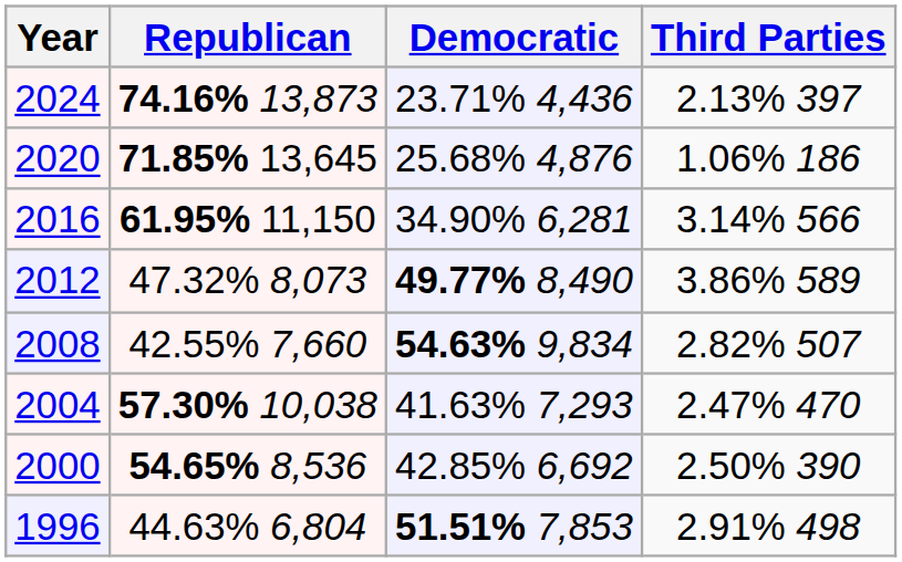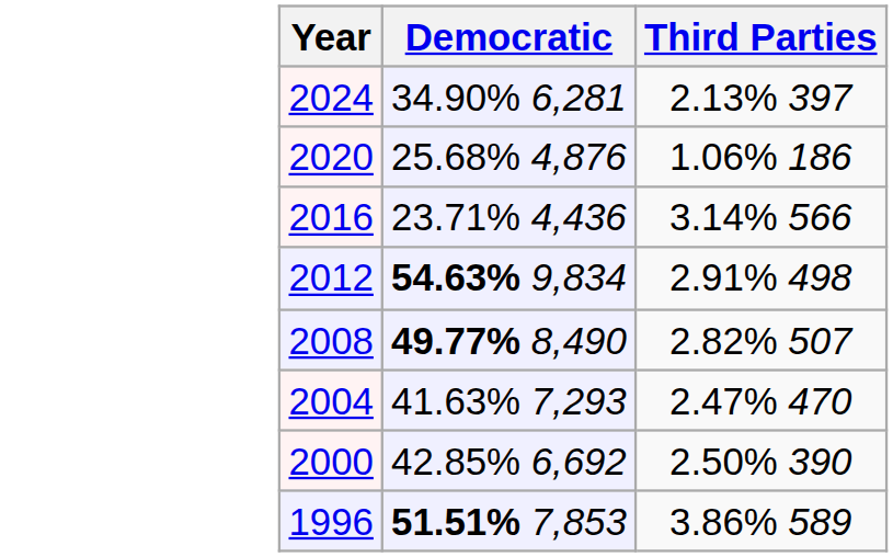- column: Republican | 74.16% 13,873 | 71.85% 13,645 | 61.95% 11,150 | 47.32% 8,073 | 42.55% 7,660 | 57.30% 10,038 | 54.65% 8,536 | 44.63% 6,804
2024 | Democratic: 23.71% 4,436 -> 34.90% 6,281
2016 | Democratic: 34.90% 6,281 -> 23.71% 4,436
2012 | Democratic: 49.77% 8,490 -> 54.63% 9,834
2012 | Third Parties: 3.86% 589 -> 2.91% 498
2008 | Democratic: 54.63% 9,834 -> 49.77% 8,490
1996 | Third Parties: 2.91% 498 -> 3.86% 589
